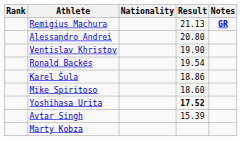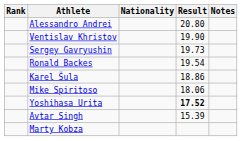- row: Remigius Machura | 21.13 | GR
+ row: Sergey Gavryushin | 19.73
Mike Spiritoso | Result: 18.60 -> 18.06
